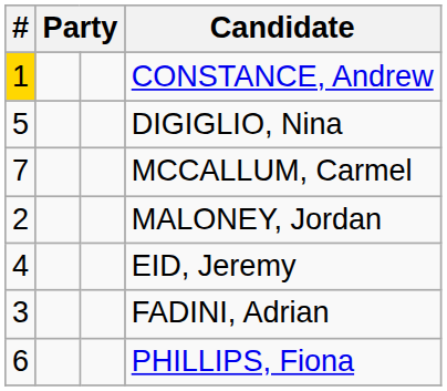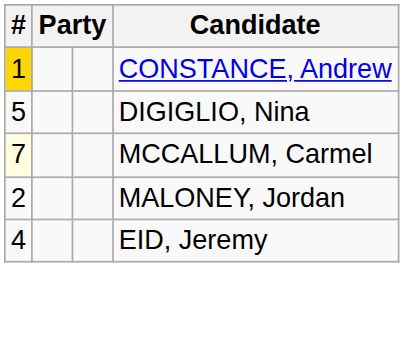MCCALLUM, Carmel | #: no background -> lightyellow background
- row: 3 | FADINI, Adrian
- row: 6 | PHILLIPS, Fiona
